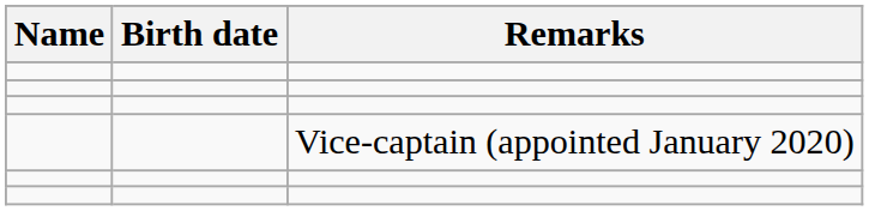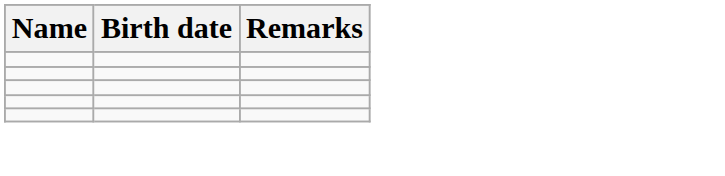- row: Vice-captain (appointed January 2020)
